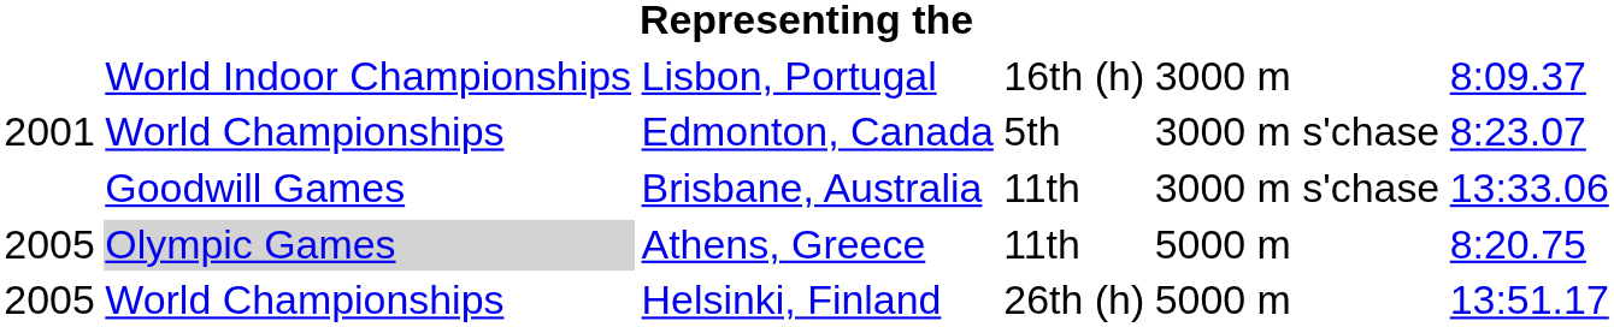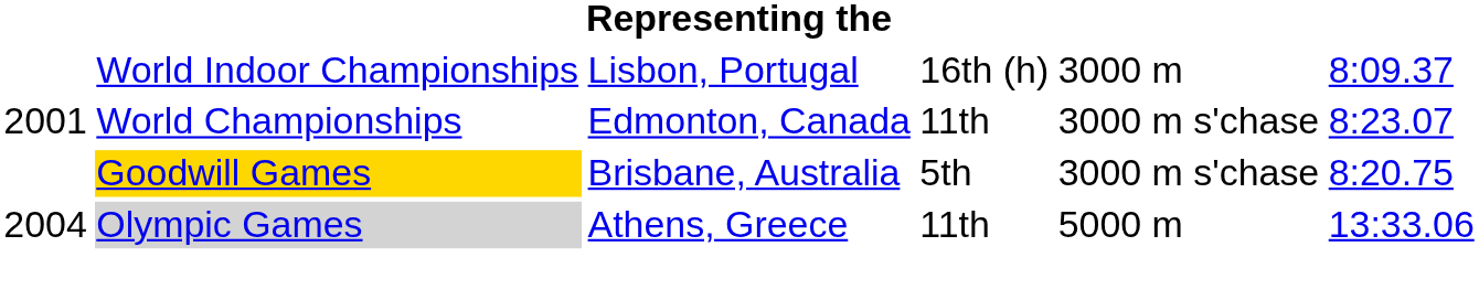Edmonton, Canada | column 4: 5th -> 11th
Brisbane, Australia | column 2: no background -> gold background
Brisbane, Australia | column 4: 11th -> 5th
Brisbane, Australia | column 6: 13:33.06 -> 8:20.75
Athens, Greece | column 1: 2005 -> 2004
Athens, Greece | column 6: 8:20.75 -> 13:33.06
- row: 2005 | World Championships | Helsinki, Finland | 26th (h) | 5000 m | 13:51.17
